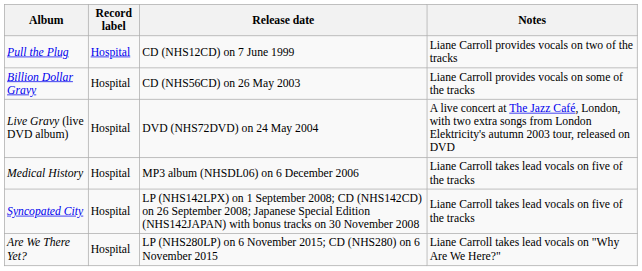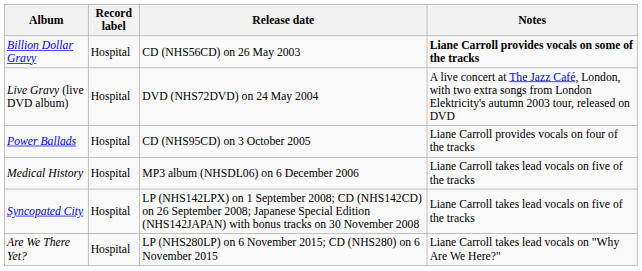- row: Pull the Plug | Hospital | CD (NHS12CD) on 7 June 1999 | Liane Carroll provides vocals on two of the tracks
Billion Dollar Gravy | Notes: normal -> bold
+ row: Power Ballads | Hospital | CD (NHS95CD) on 3 October 2005 | Liane Carroll provides vocals on four of the tracks
